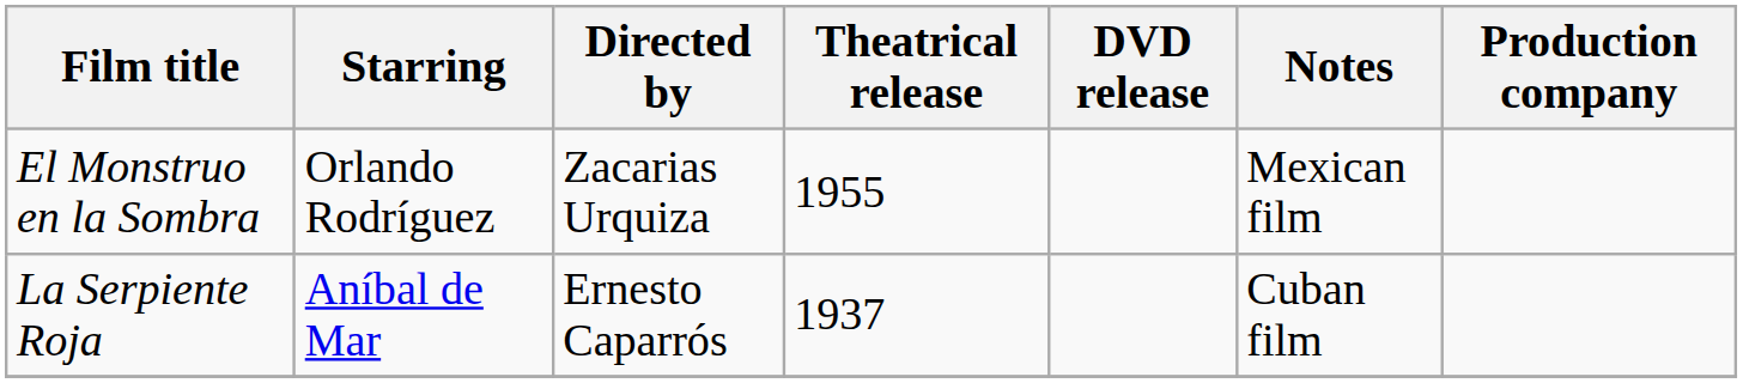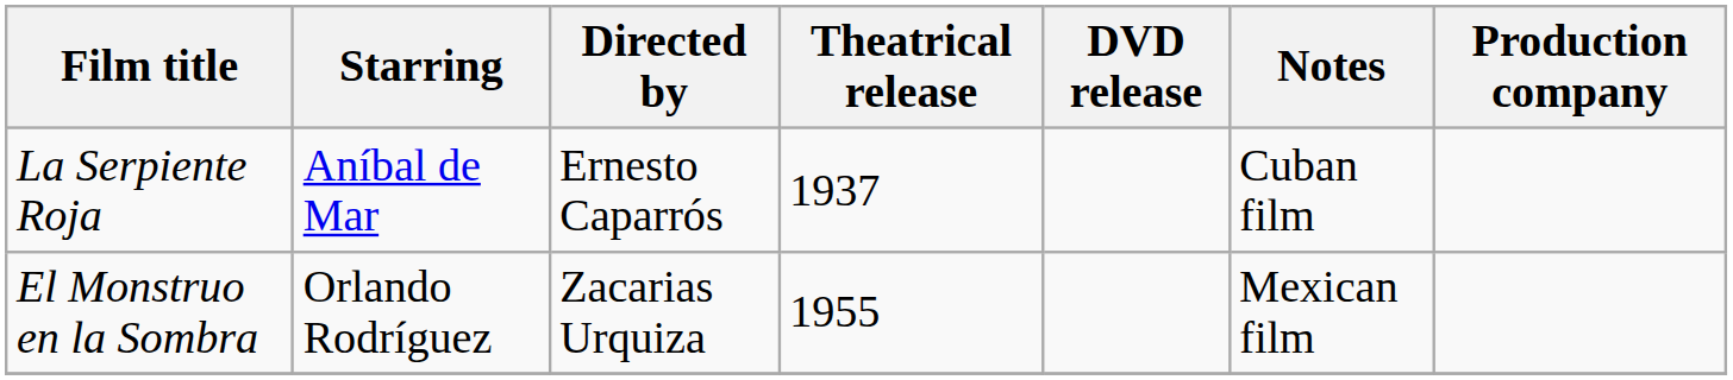rows swapped: La Serpiente Roja <-> El Monstruo en la Sombra
